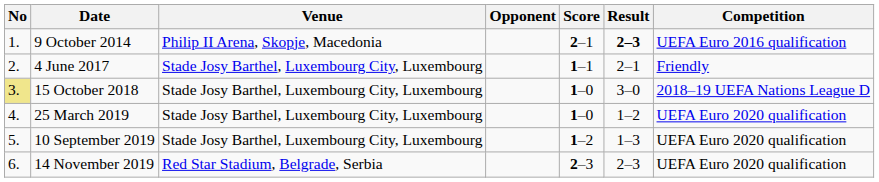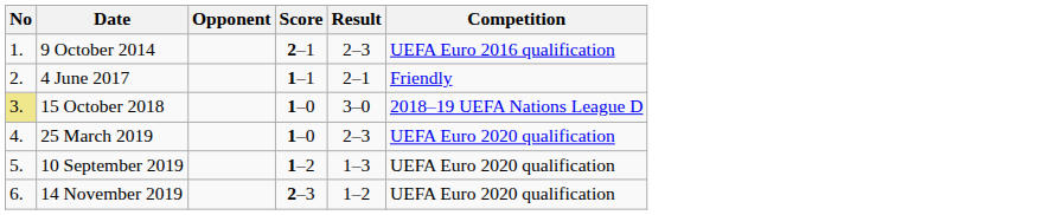- column: Venue | Philip II Arena, Skopje, Macedonia | Stade Josy Barthel, Luxembourg City, Luxembourg | Stade Josy Barthel, Luxembourg City, Luxembourg | Stade Josy Barthel, Luxembourg City, Luxembourg | Stade Josy Barthel, Luxembourg City, Luxembourg | Red Star Stadium, Belgrade, Serbia
9 October 2014 | Result: bold -> normal
25 March 2019 | Result: 1–2 -> 2–3
14 November 2019 | Result: 2–3 -> 1–2
